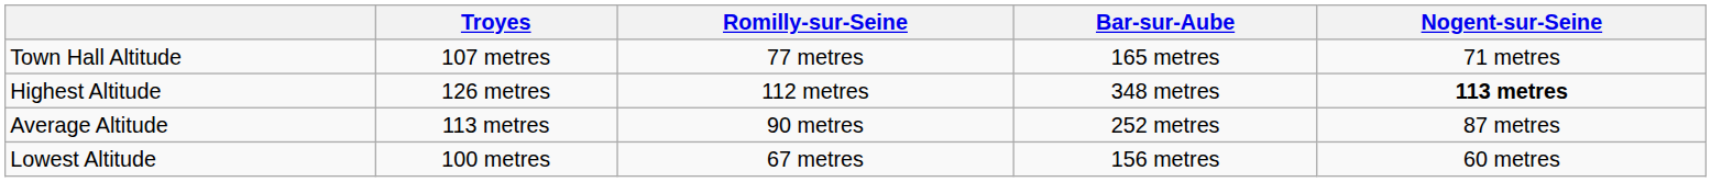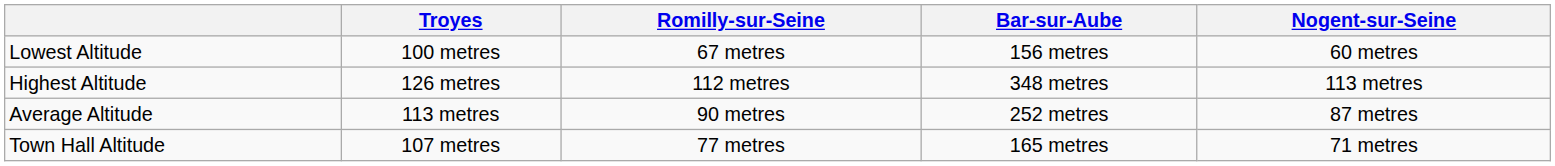rows swapped: Lowest Altitude <-> Town Hall Altitude
Highest Altitude | Nogent-sur-Seine: bold -> normal
